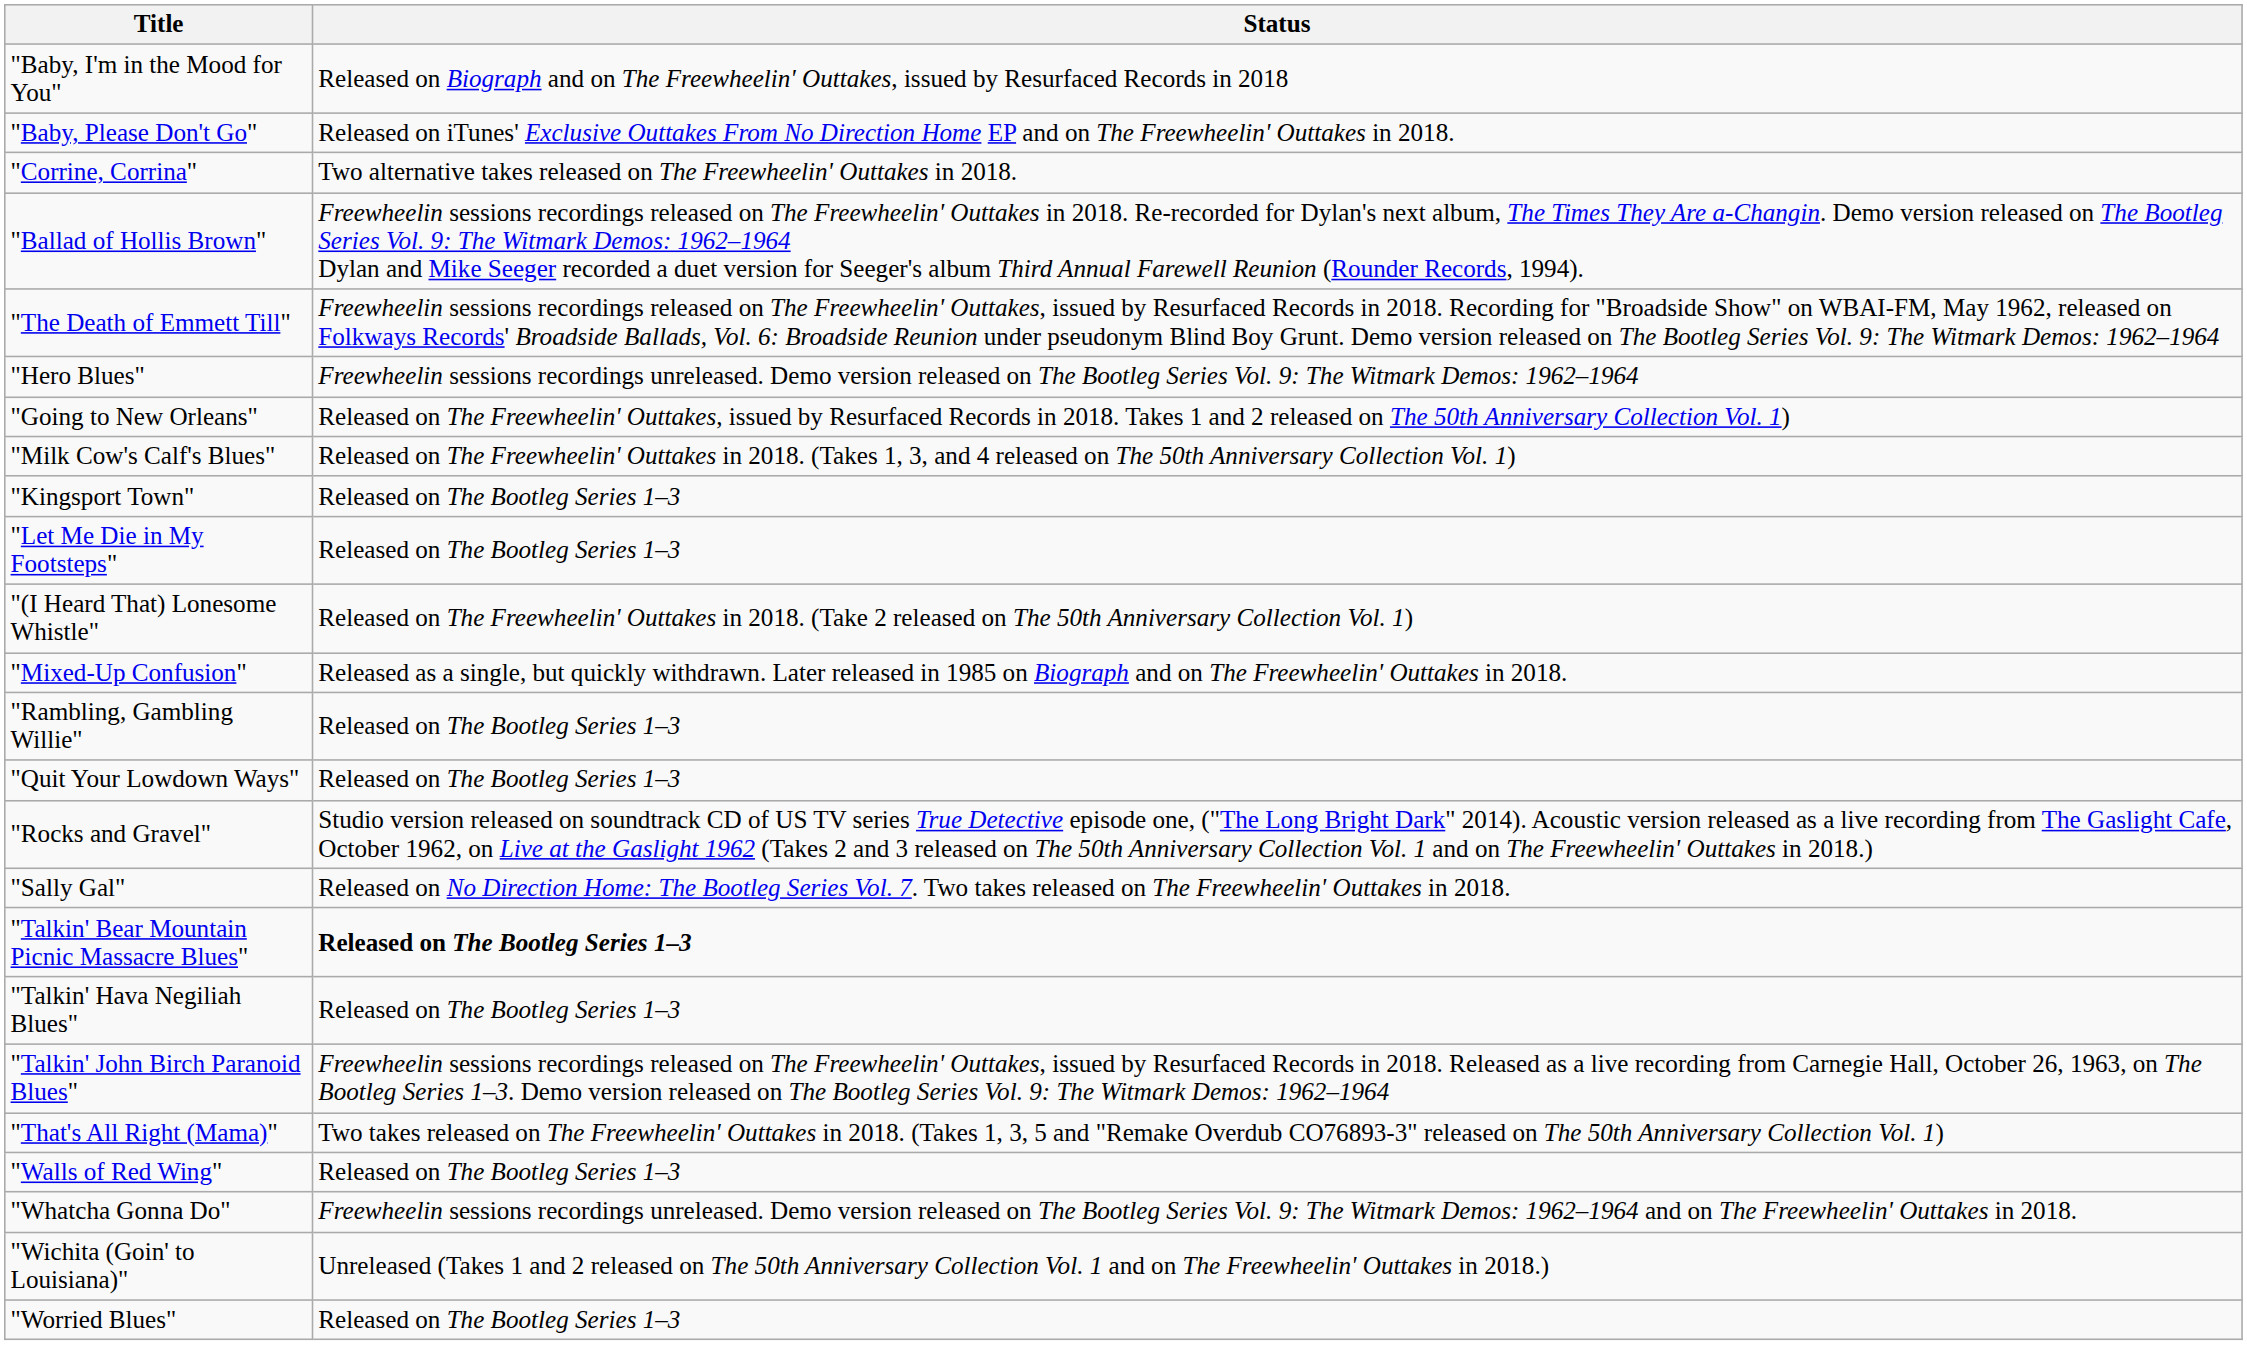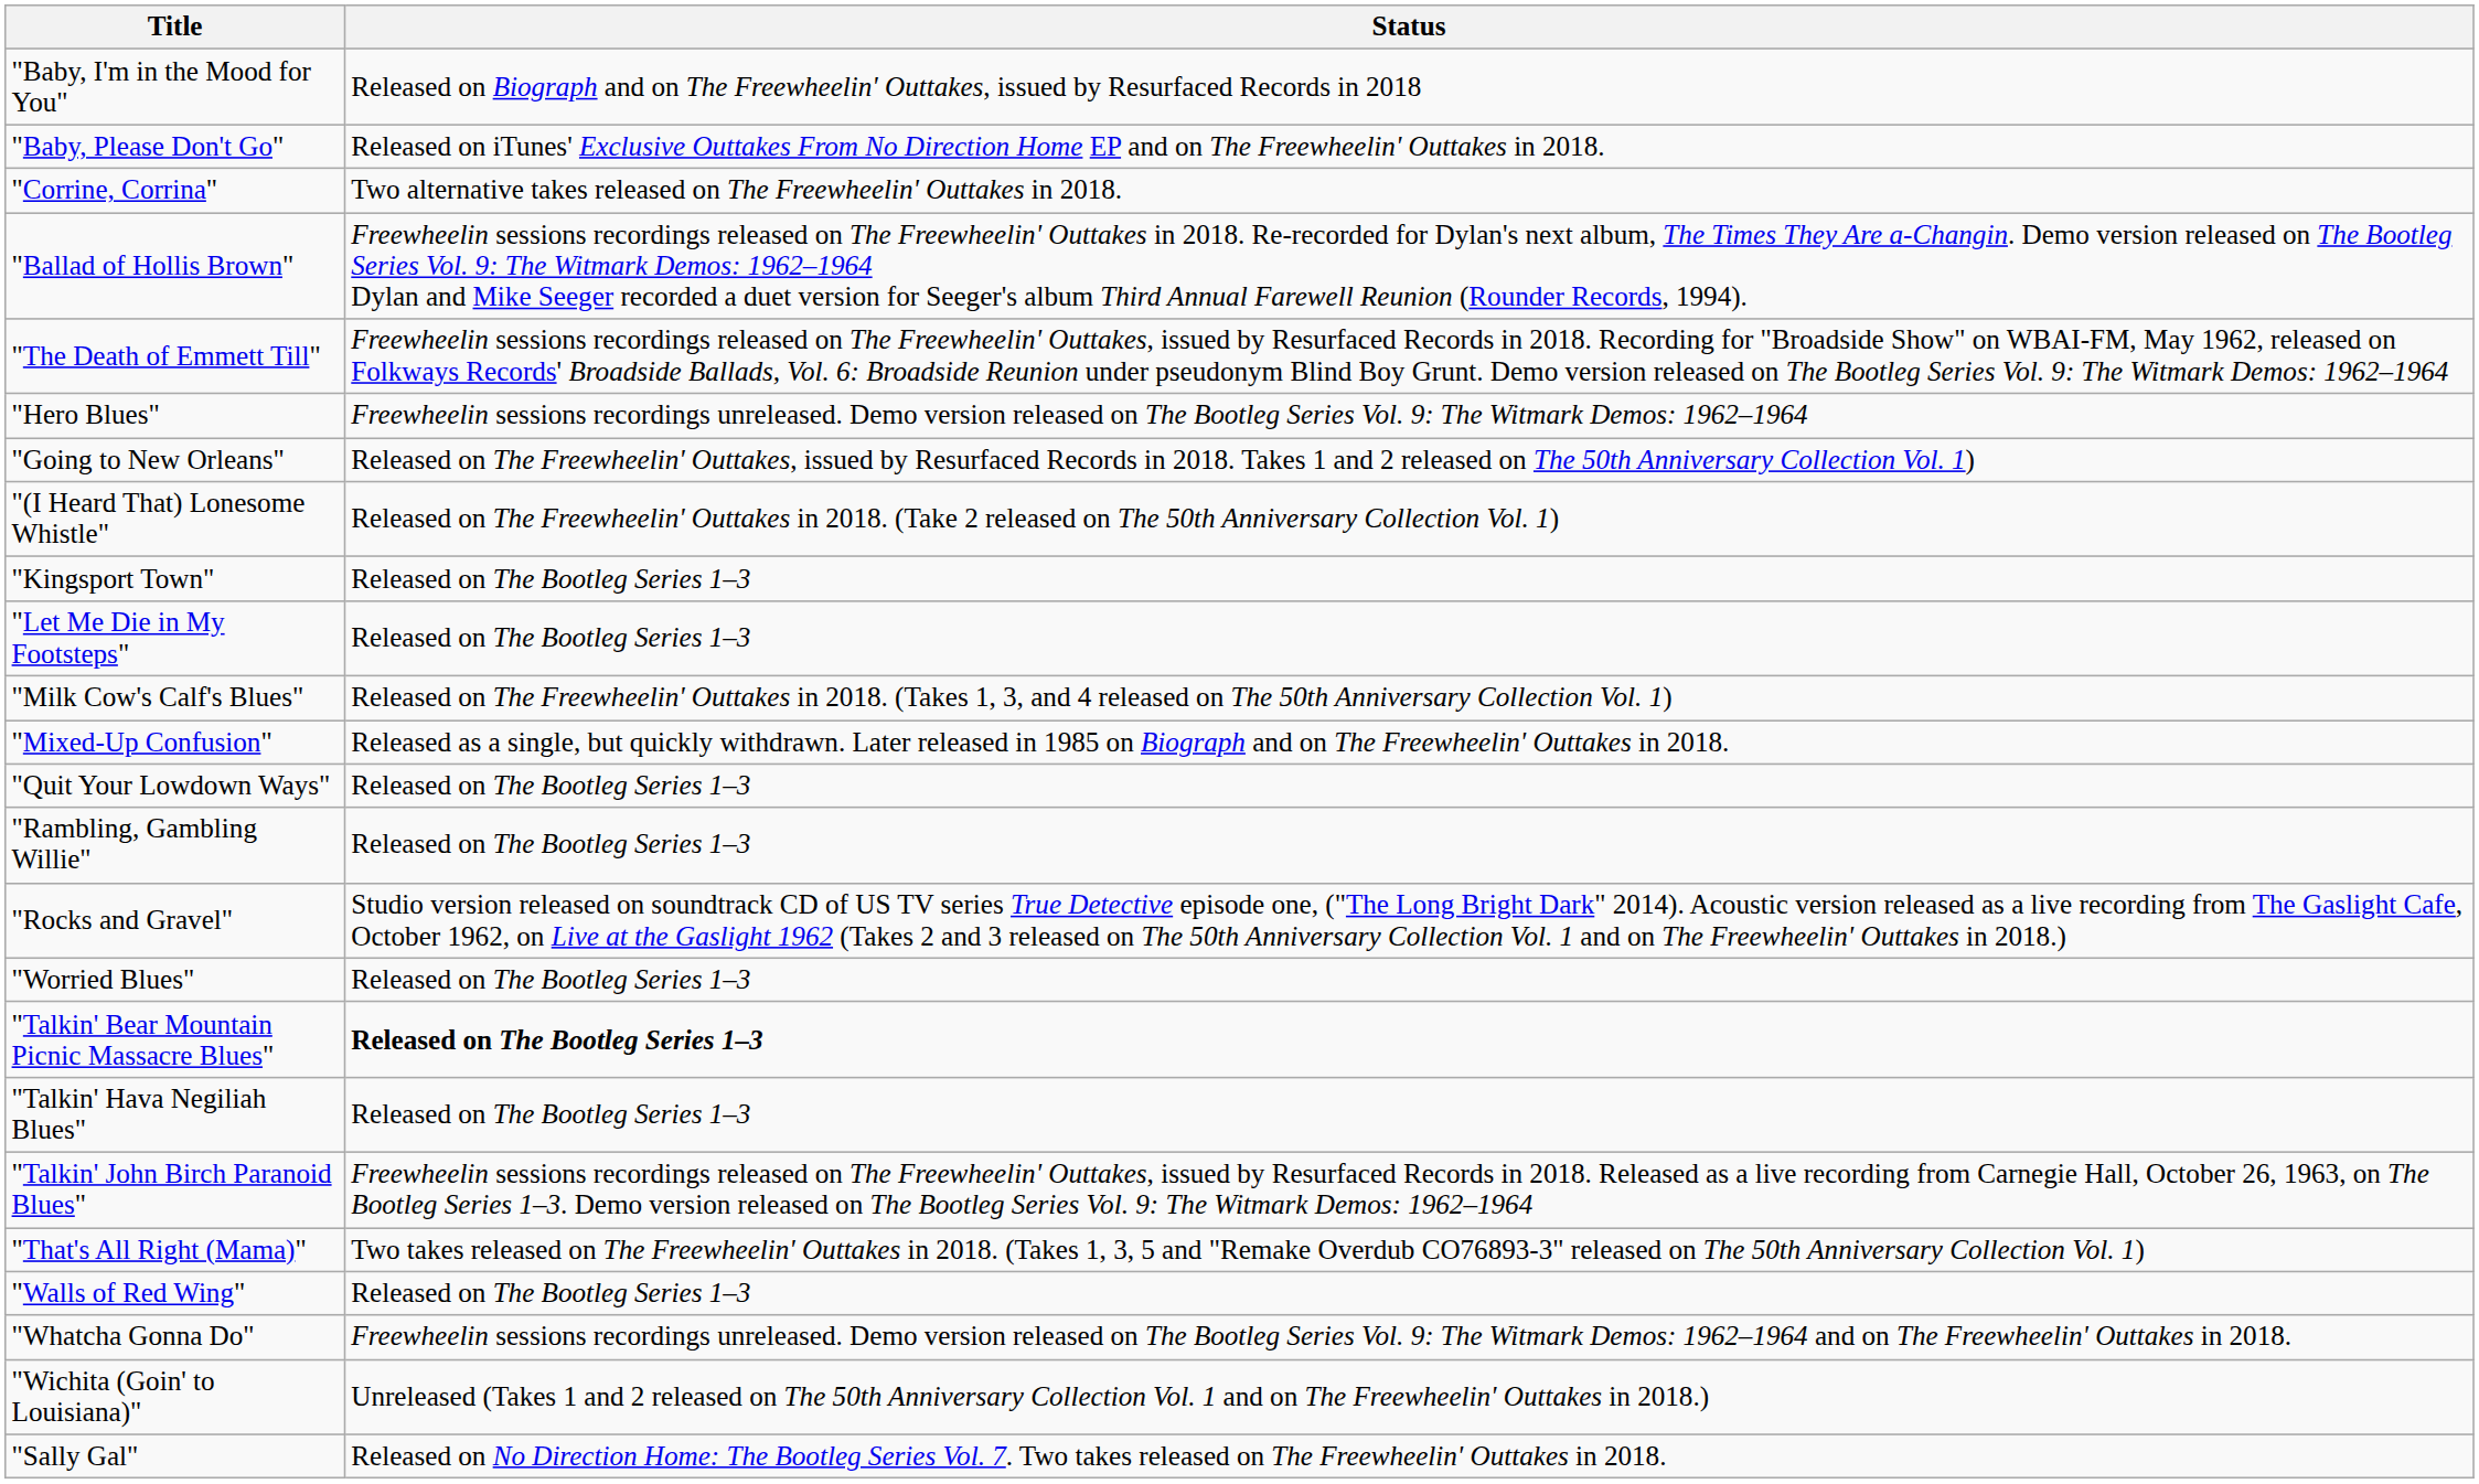rows swapped: "(I Heard That) Lonesome Whistle" <-> "Milk Cow's Calf's Blues"
rows swapped: "Quit Your Lowdown Ways" <-> "Rambling, Gambling Willie"
rows swapped: "Sally Gal" <-> "Worried Blues"
